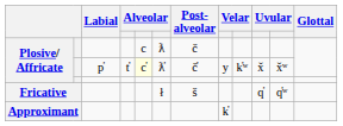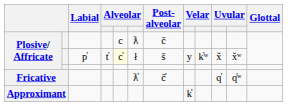Plosive/ Affricate / p̓ | column 6: ƛ̓ -> ł
Plosive/ Affricate / p̓ | Post- alveolar: č̓ -> š
Fricative | column 6: ł -> ƛ̓
Fricative | Post- alveolar: š -> č̓
